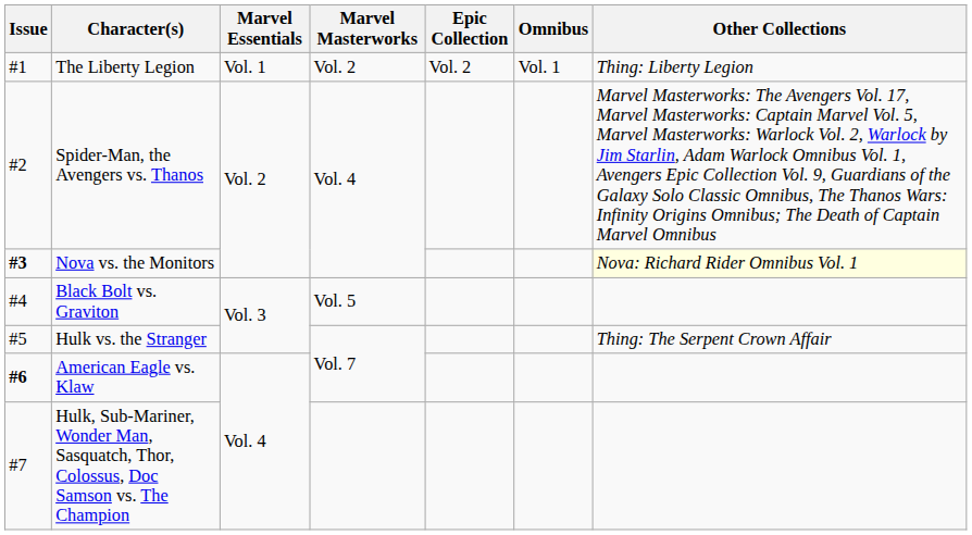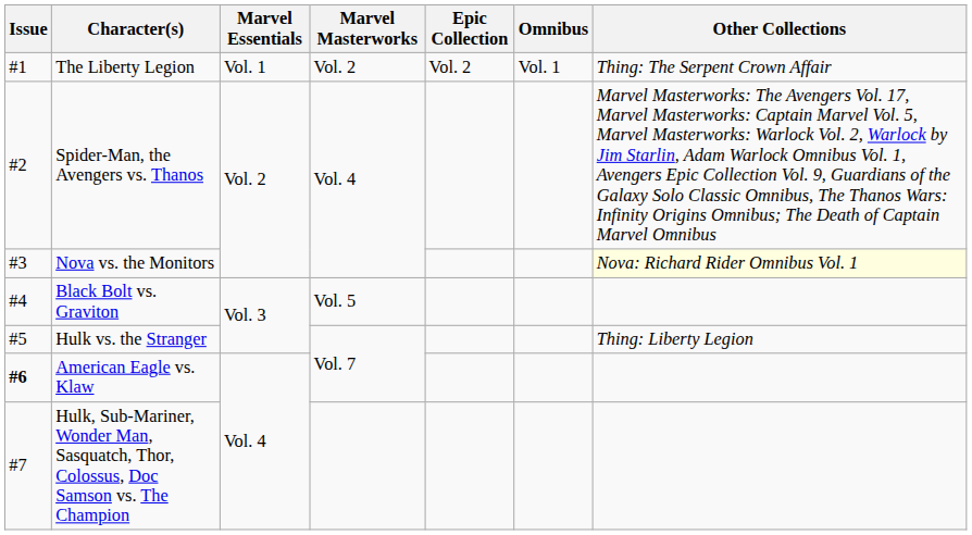The Liberty Legion | Other Collections: Thing: Liberty Legion -> Thing: The Serpent Crown Affair
Nova vs. the Monitors | Issue: bold -> normal
Hulk vs. the Stranger | Other Collections: Thing: The Serpent Crown Affair -> Thing: Liberty Legion
